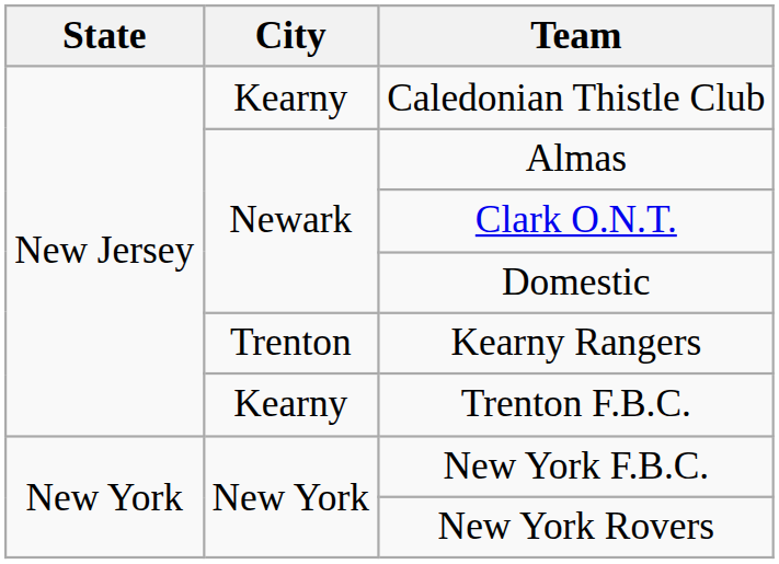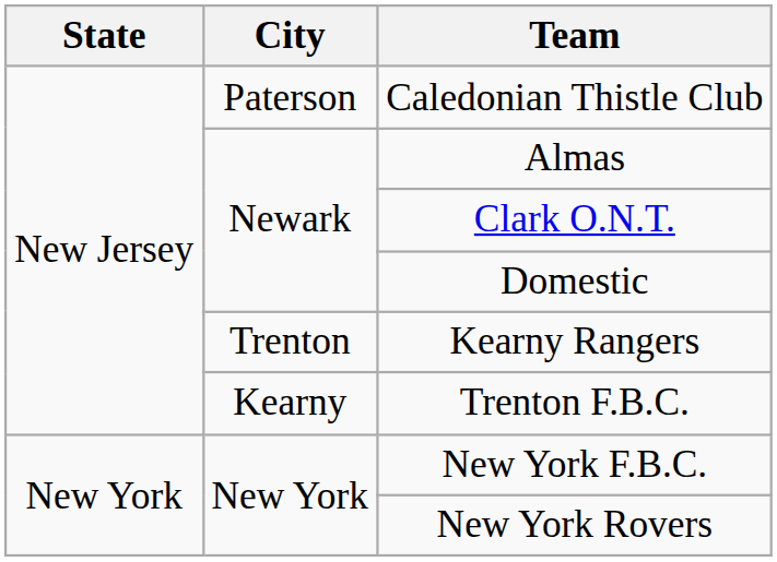Caledonian Thistle Club | City: Kearny -> Paterson
